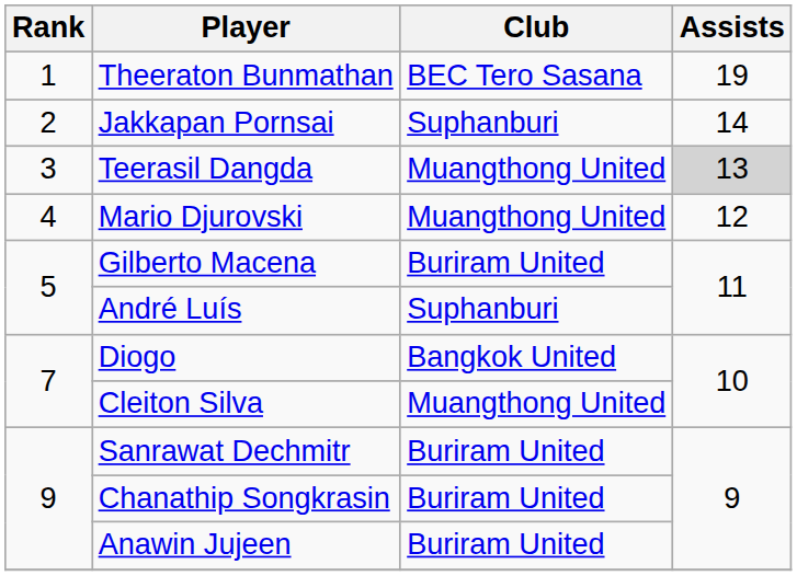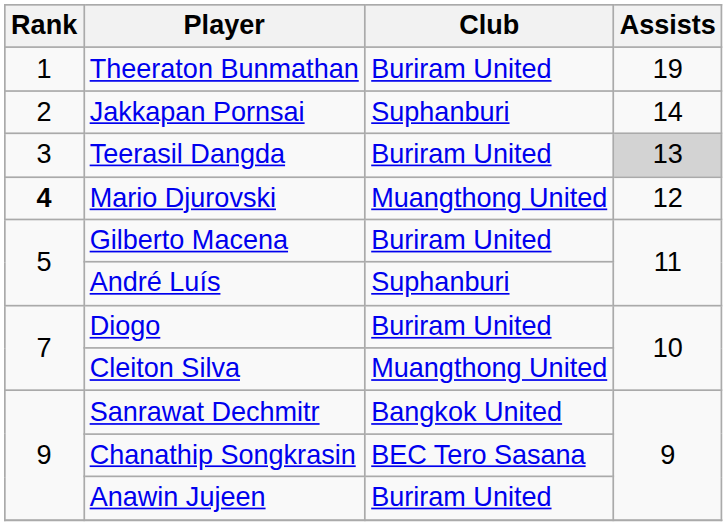Theeraton Bunmathan | Club: BEC Tero Sasana -> Buriram United
Teerasil Dangda | Club: Muangthong United -> Buriram United
Mario Djurovski | Rank: normal -> bold
Diogo | Club: Bangkok United -> Buriram United
Sanrawat Dechmitr | Club: Buriram United -> Bangkok United
Chanathip Songkrasin | Club: Buriram United -> BEC Tero Sasana
